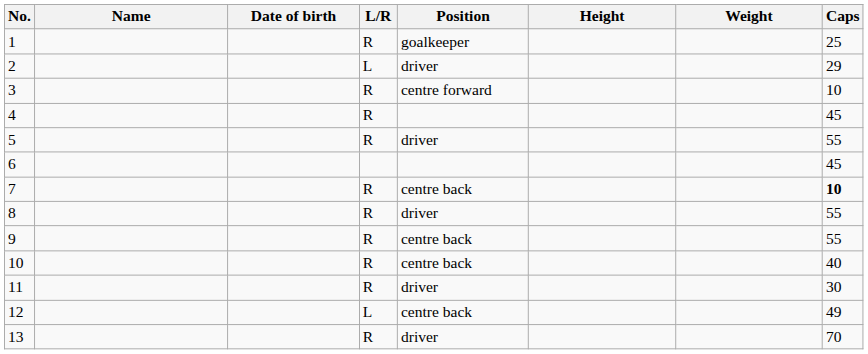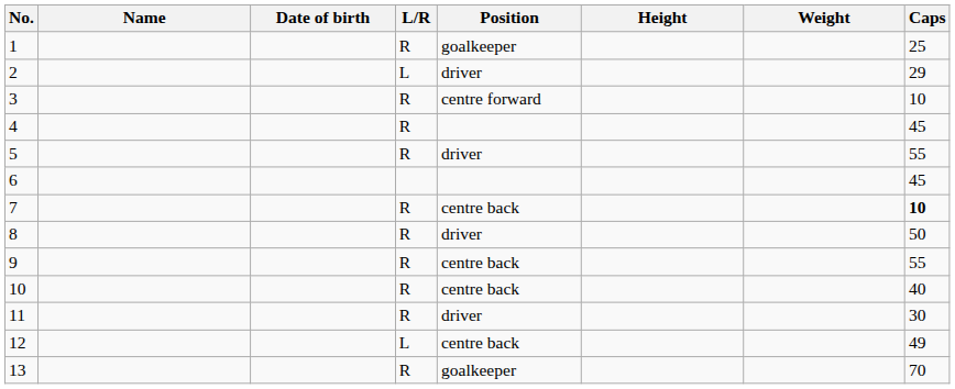8 | Caps: 55 -> 50
13 | Position: driver -> goalkeeper
